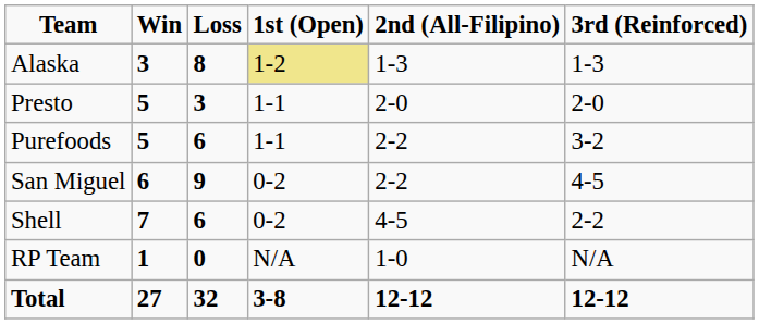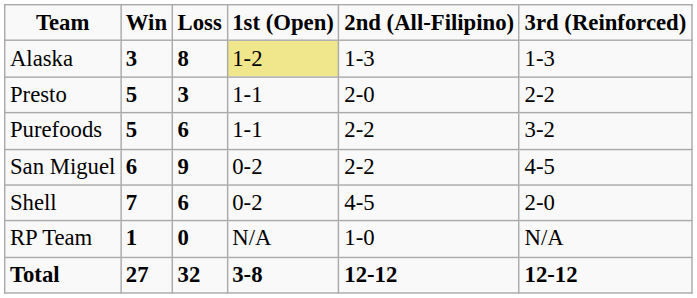Presto | 3rd (Reinforced): 2-0 -> 2-2
Shell | 3rd (Reinforced): 2-2 -> 2-0
